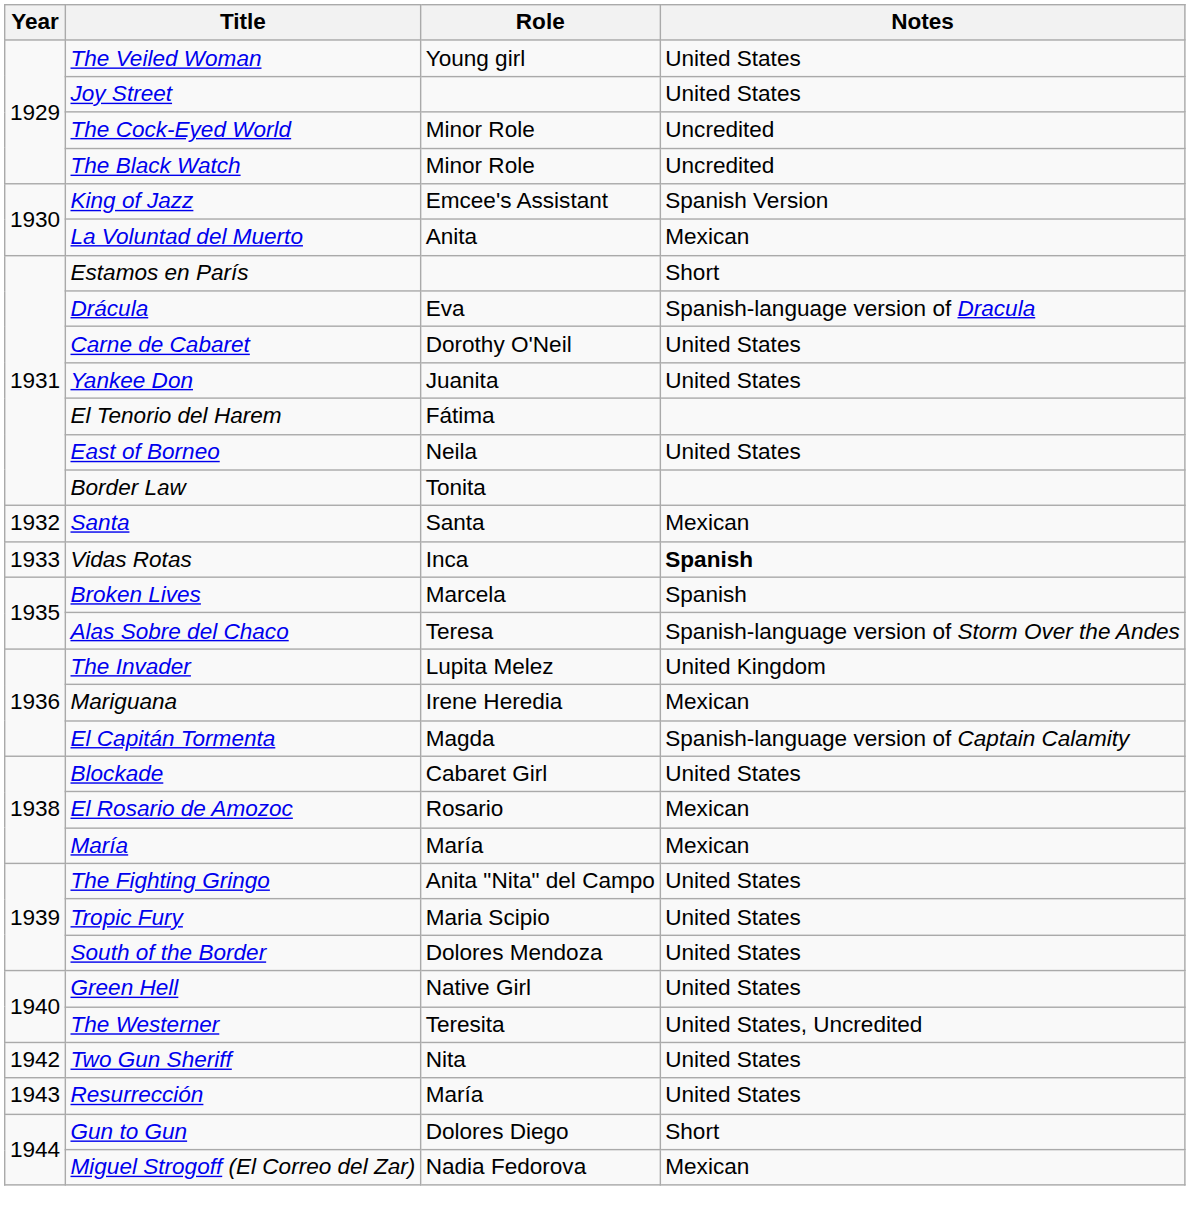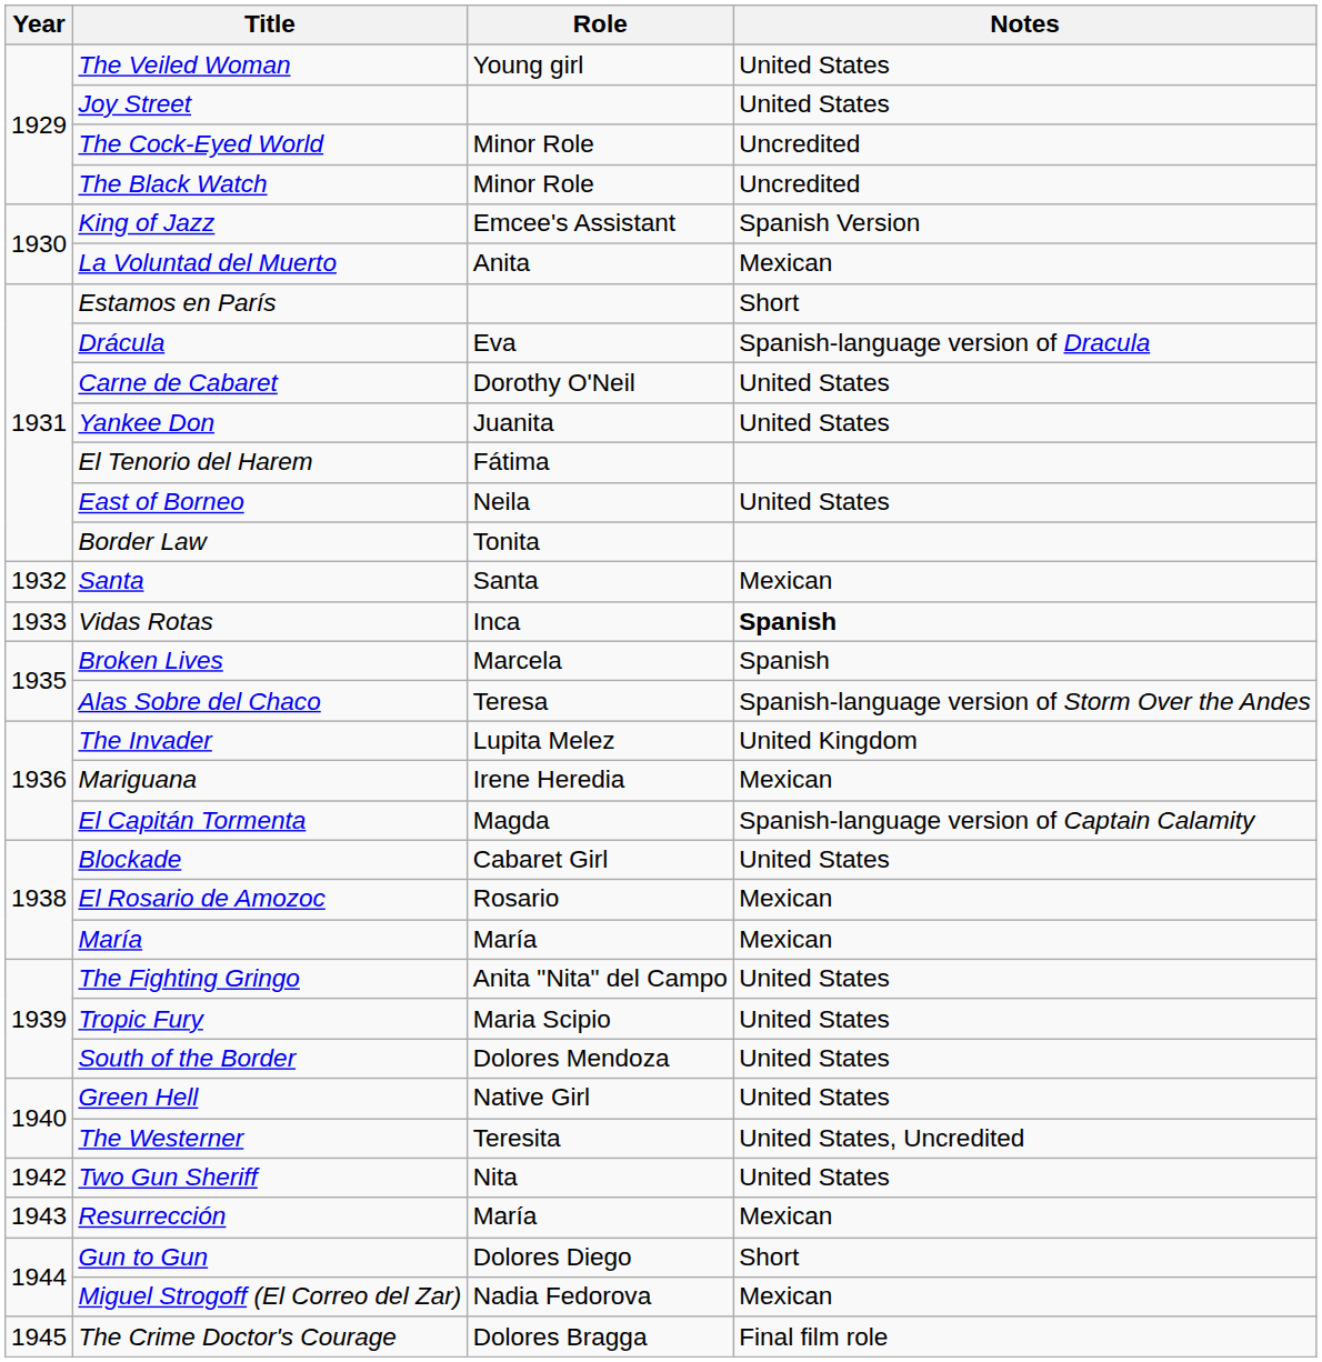Resurrección | Notes: United States -> Mexican
+ row: 1945 | The Crime Doctor's Courage | Dolores Bragga | Final film role
